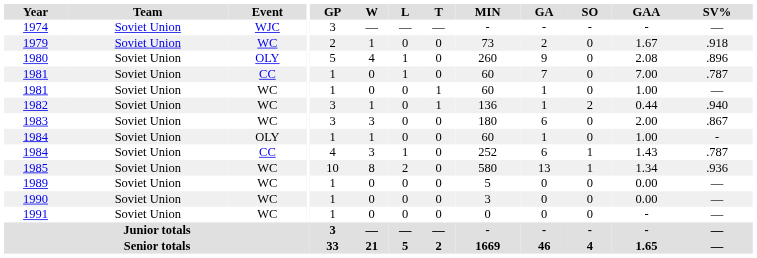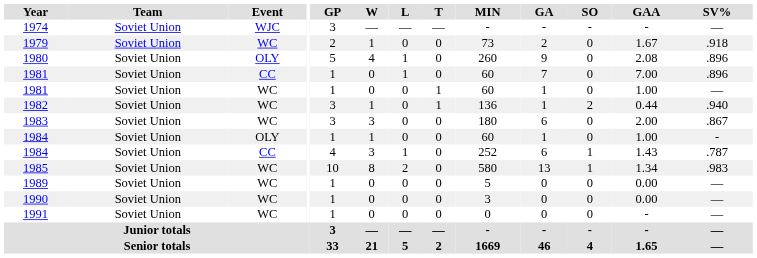1981 / CC | SV%: .787 -> .896
1985 | SV%: .936 -> .983
